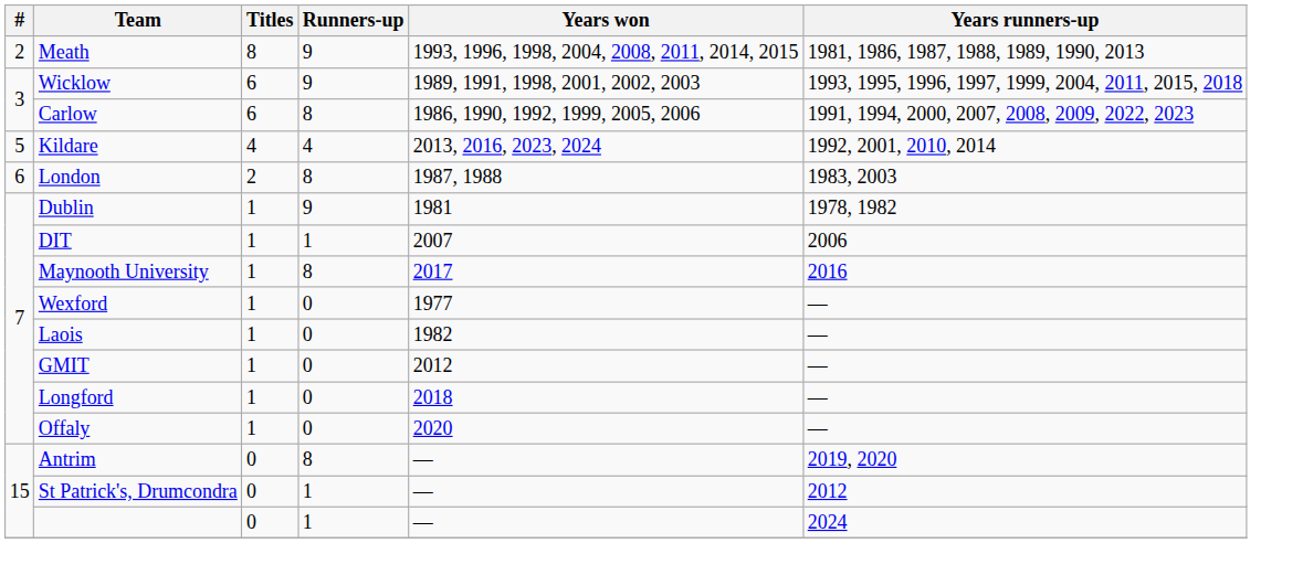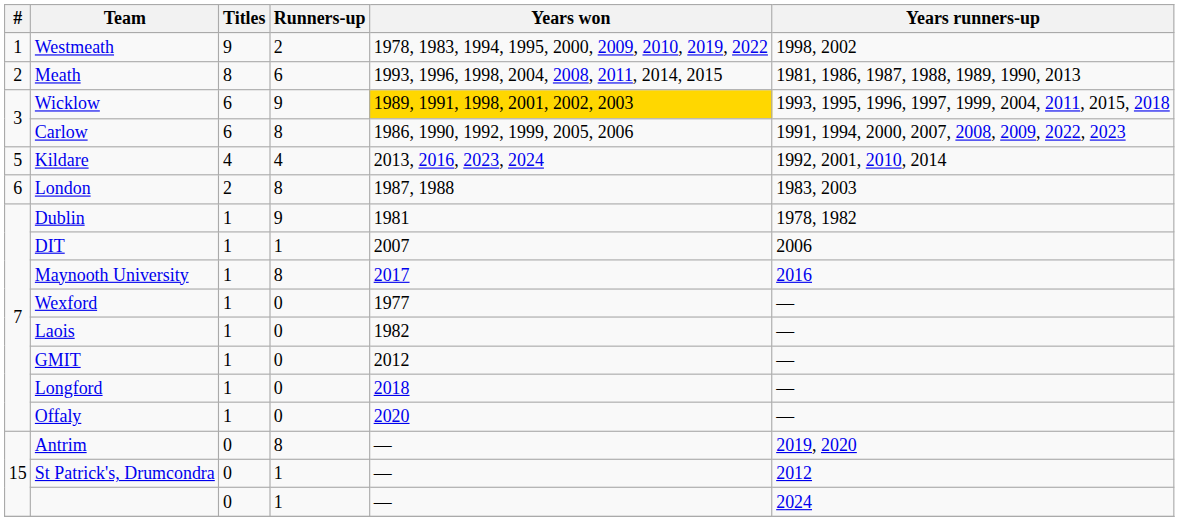+ row: 1 | Westmeath | 9 | 2 | 1978, 1983, 1994, 1995, 2000, 2009, 2010, 2019, 2022 | 1998, 2002
Meath | Runners-up: 9 -> 6
Wicklow | Years won: no background -> gold background
